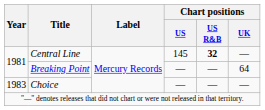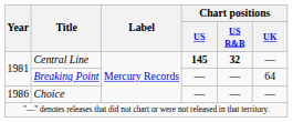Central Line | Chart positions / US: normal -> bold
Choice | Year: 1983 -> 1986
